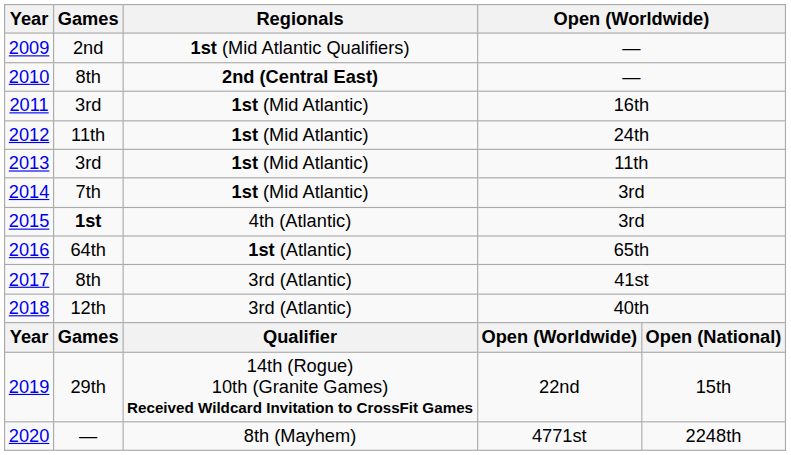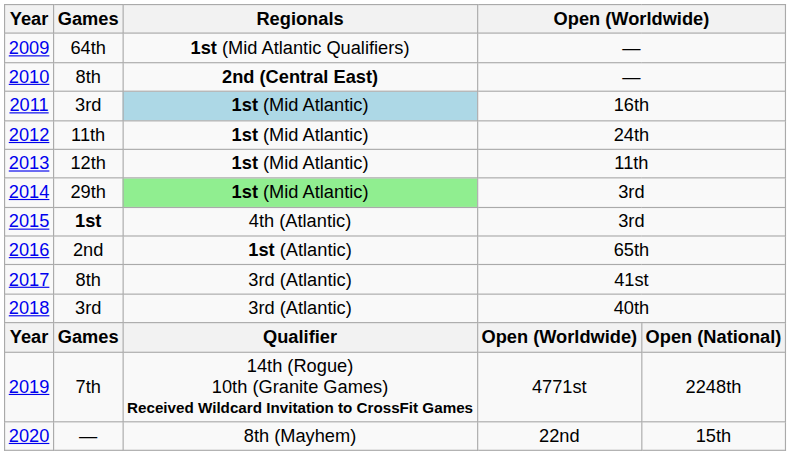2009 | Games: 2nd -> 64th
2011 | Regionals: no background -> lightblue background
2013 | Games: 3rd -> 12th
2014 | Games: 7th -> 29th
2014 | Regionals: no background -> lightgreen background
2016 | Games: 64th -> 2nd
2018 | Games: 12th -> 3rd
2019 | Games: 29th -> 7th
2019 | column 4: 22nd -> 4771st
2019 | column 5: 15th -> 2248th
2020 | column 4: 4771st -> 22nd
2020 | column 5: 2248th -> 15th
